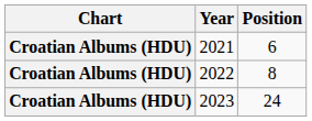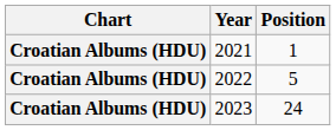2021 | Position: 6 -> 1
2022 | Position: 8 -> 5
